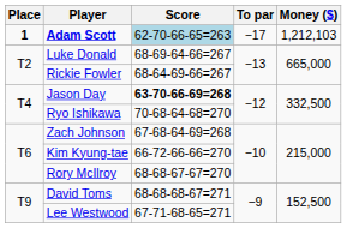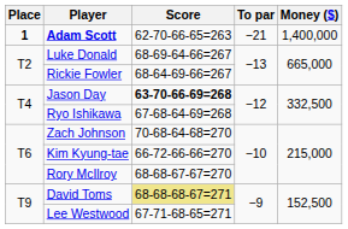Adam Scott | Score: lightblue background -> no background
Adam Scott | To par: −17 -> −21
Adam Scott | Money ($): 1,212,103 -> 1,400,000
Ryo Ishikawa | Score: 70-68-64-68=270 -> 67-68-64-69=268
Zach Johnson | Score: 67-68-64-69=268 -> 70-68-64-68=270
David Toms | Score: no background -> khaki background
